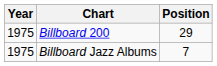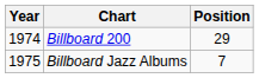Billboard 200 | Year: 1975 -> 1974
